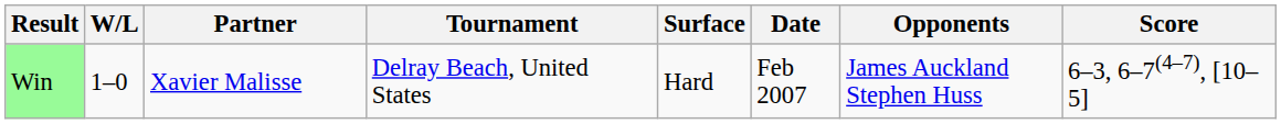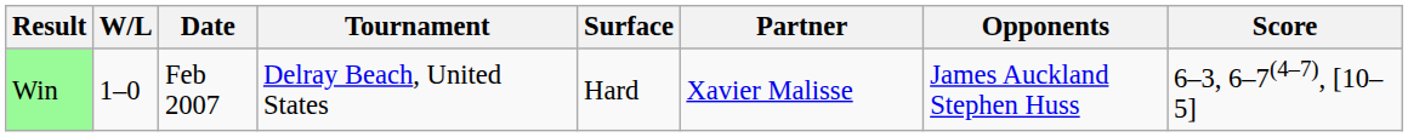columns swapped: Date <-> Partner
